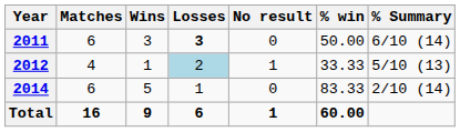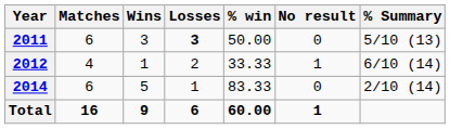columns swapped: No result <-> % win
2011 | % Summary: 6/10 (14) -> 5/10 (13)
2012 | Losses: lightblue background -> no background
2012 | % Summary: 5/10 (13) -> 6/10 (14)
